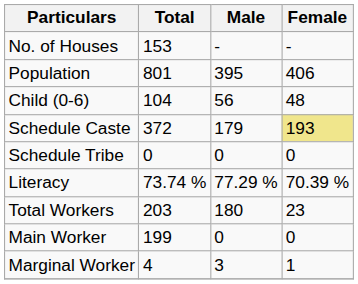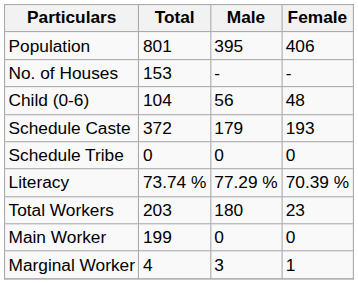rows swapped: No. of Houses <-> Population
Schedule Caste | Female: khaki background -> no background
